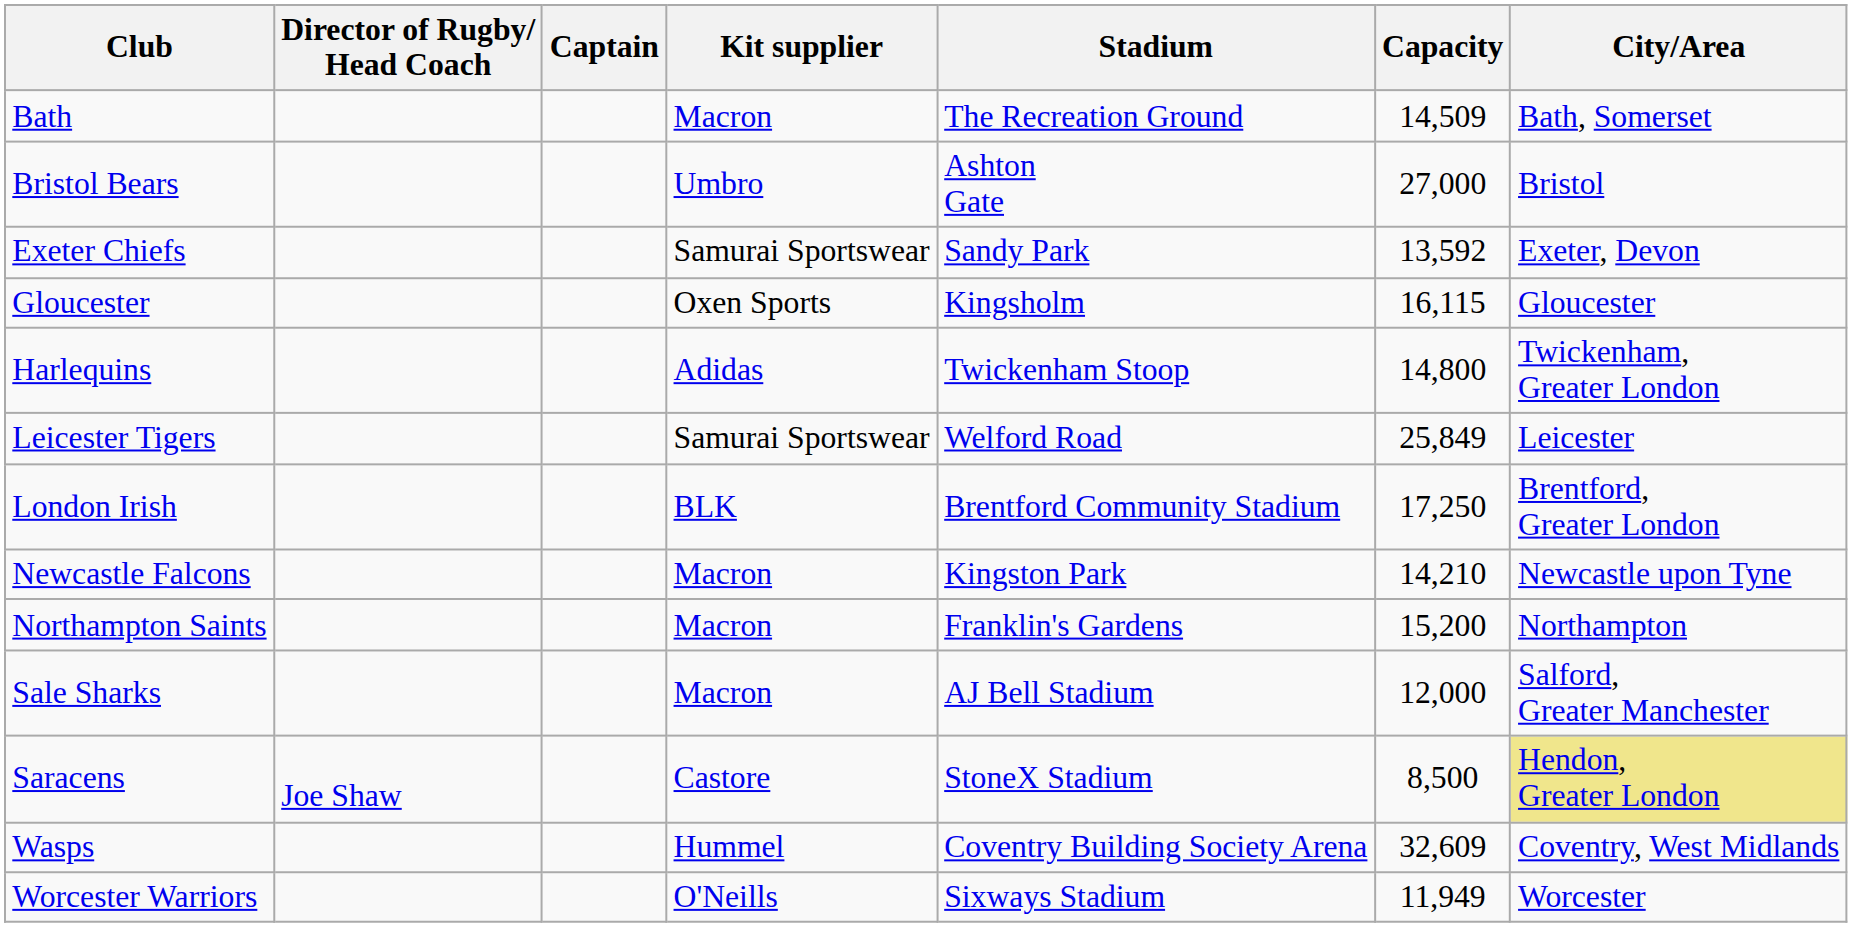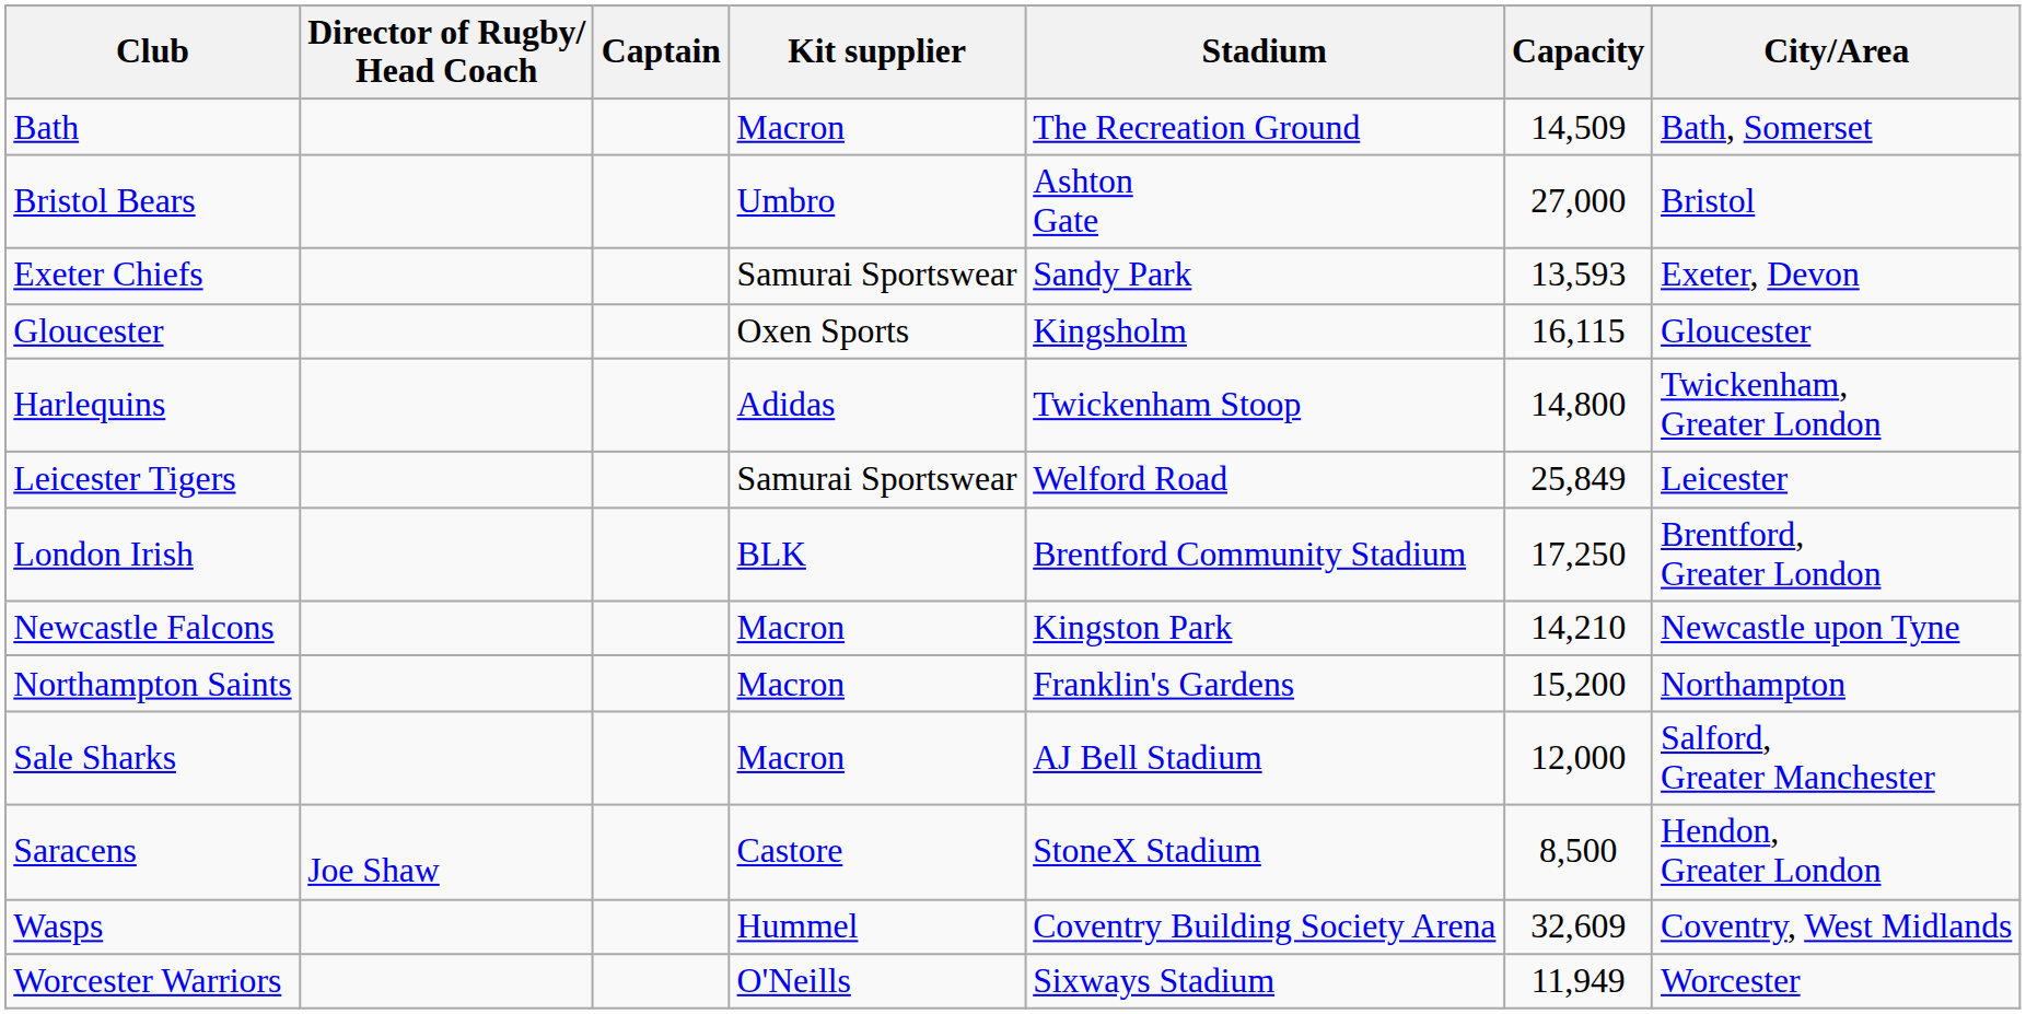Exeter Chiefs | Capacity: 13,592 -> 13,593
Saracens | City/Area: khaki background -> no background
